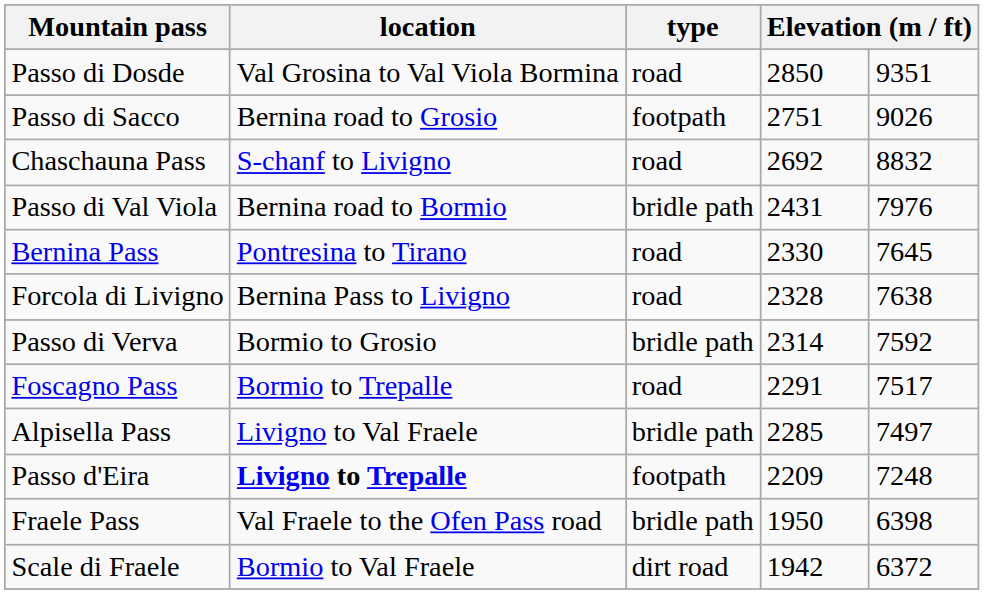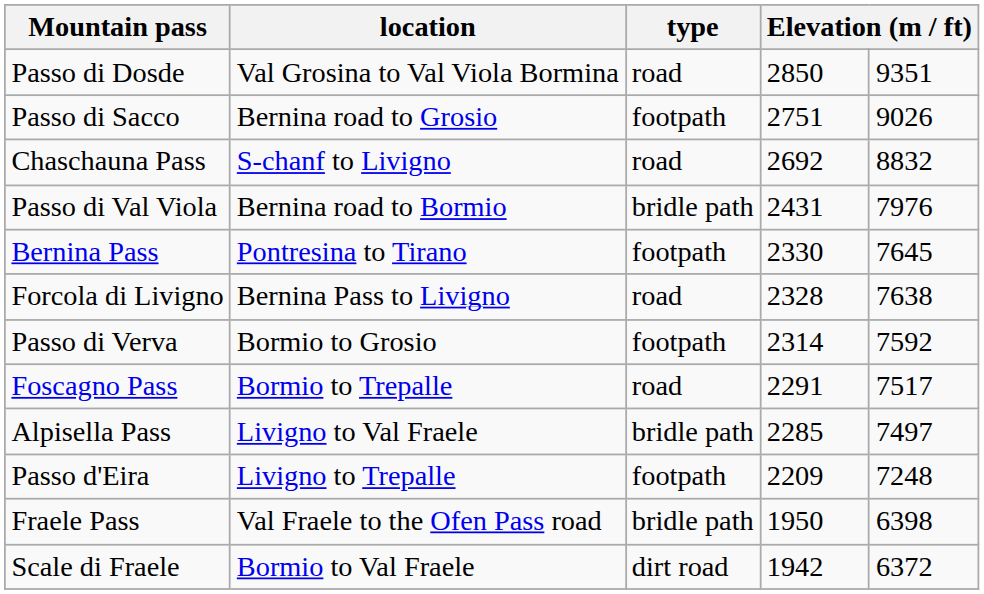Bernina Pass | type: road -> footpath
Passo di Verva | type: bridle path -> footpath
Passo d'Eira | location: bold -> normal
